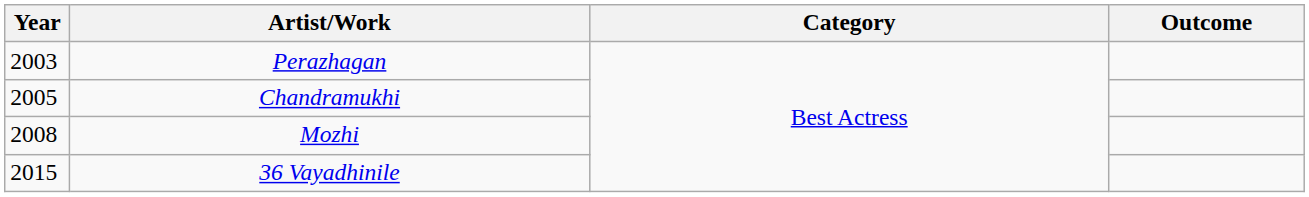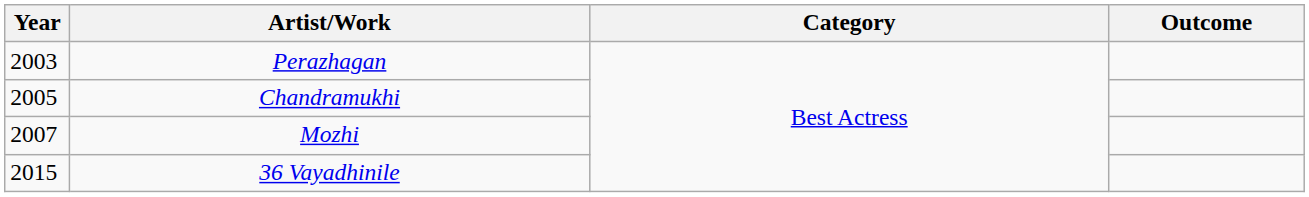Mozhi | Year: 2008 -> 2007
